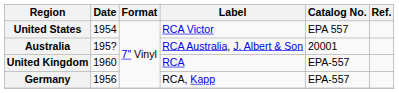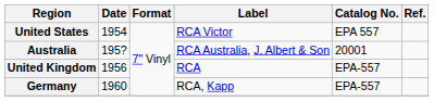United Kingdom | Date: 1960 -> 1956
Germany | Date: 1956 -> 1960
